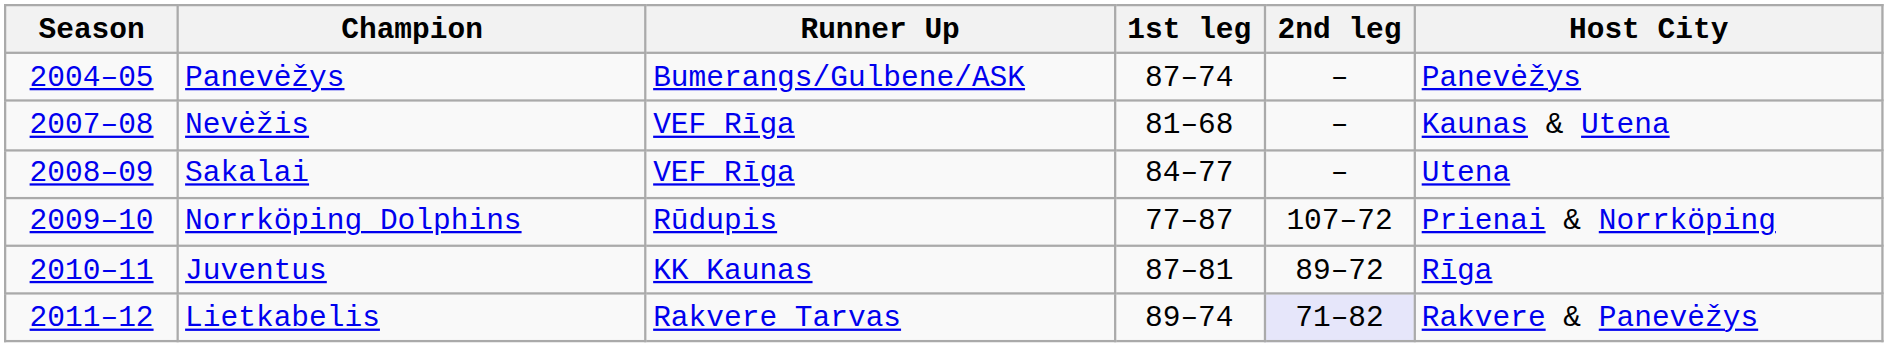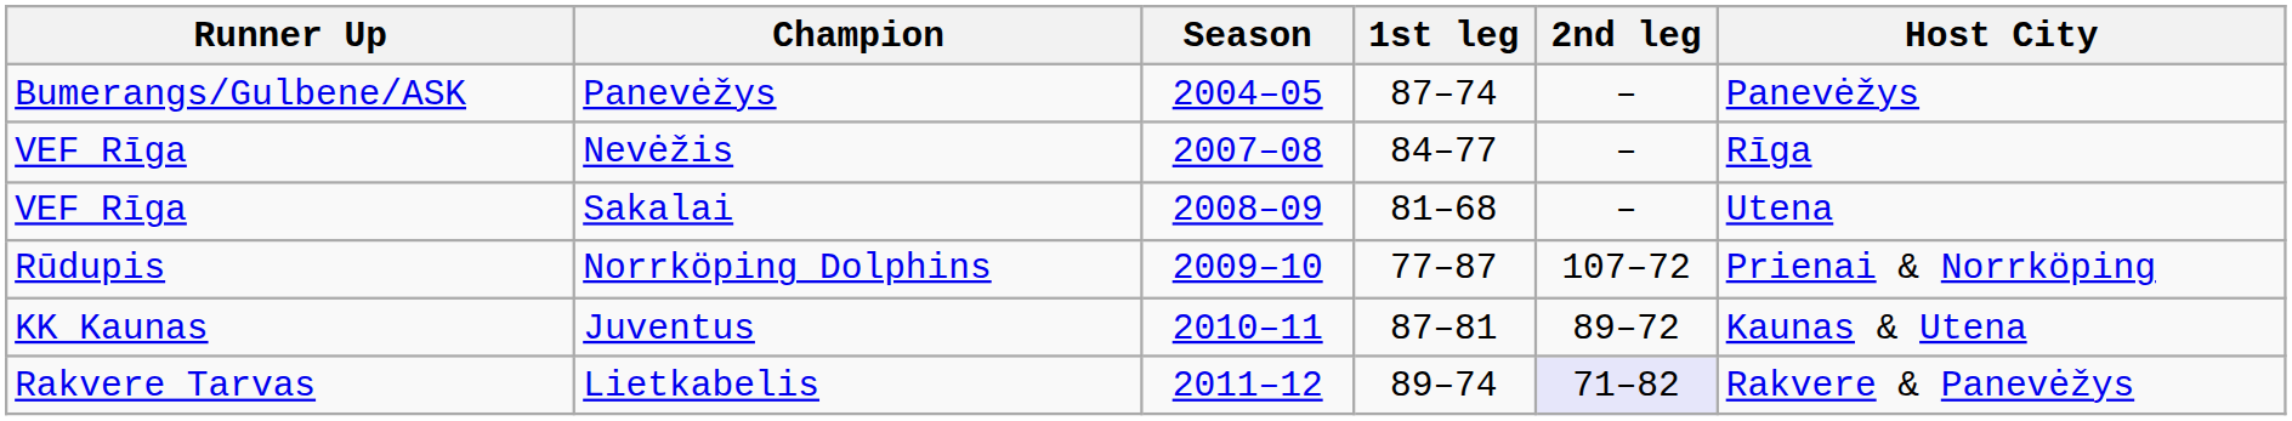columns swapped: Season <-> Runner Up
Nevėžis | 1st leg: 81–68 -> 84–77
Nevėžis | Host City: Kaunas & Utena -> Rīga
Sakalai | 1st leg: 84–77 -> 81–68
Juventus | Host City: Rīga -> Kaunas & Utena
